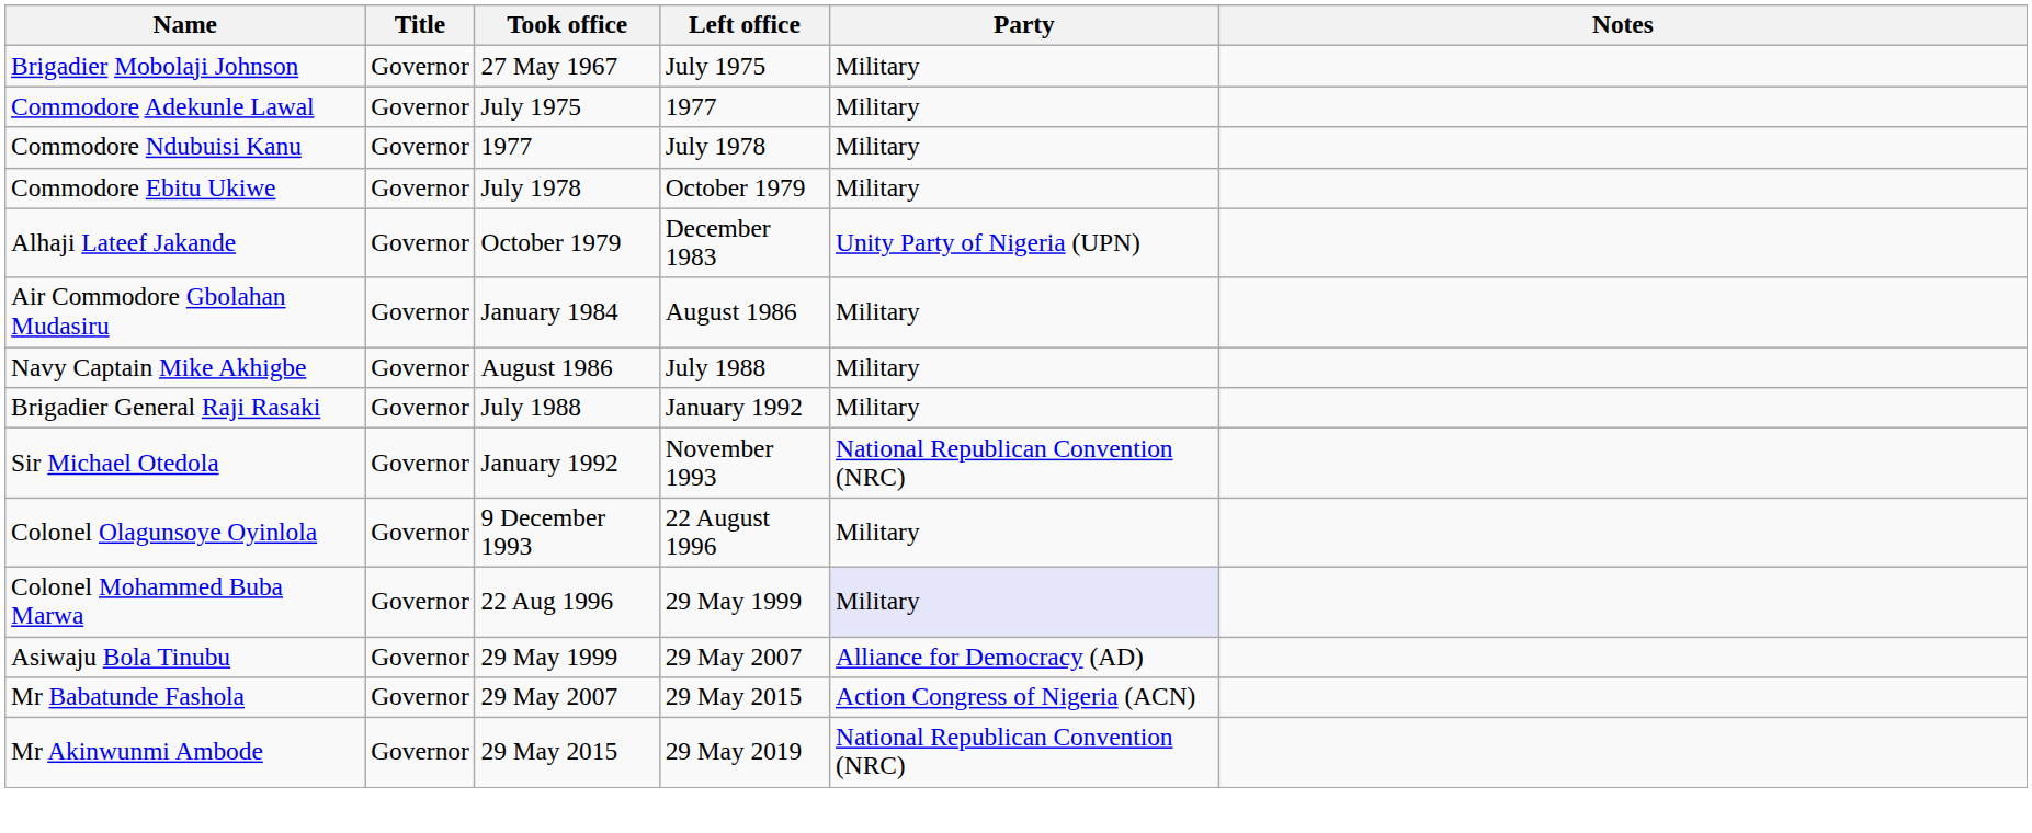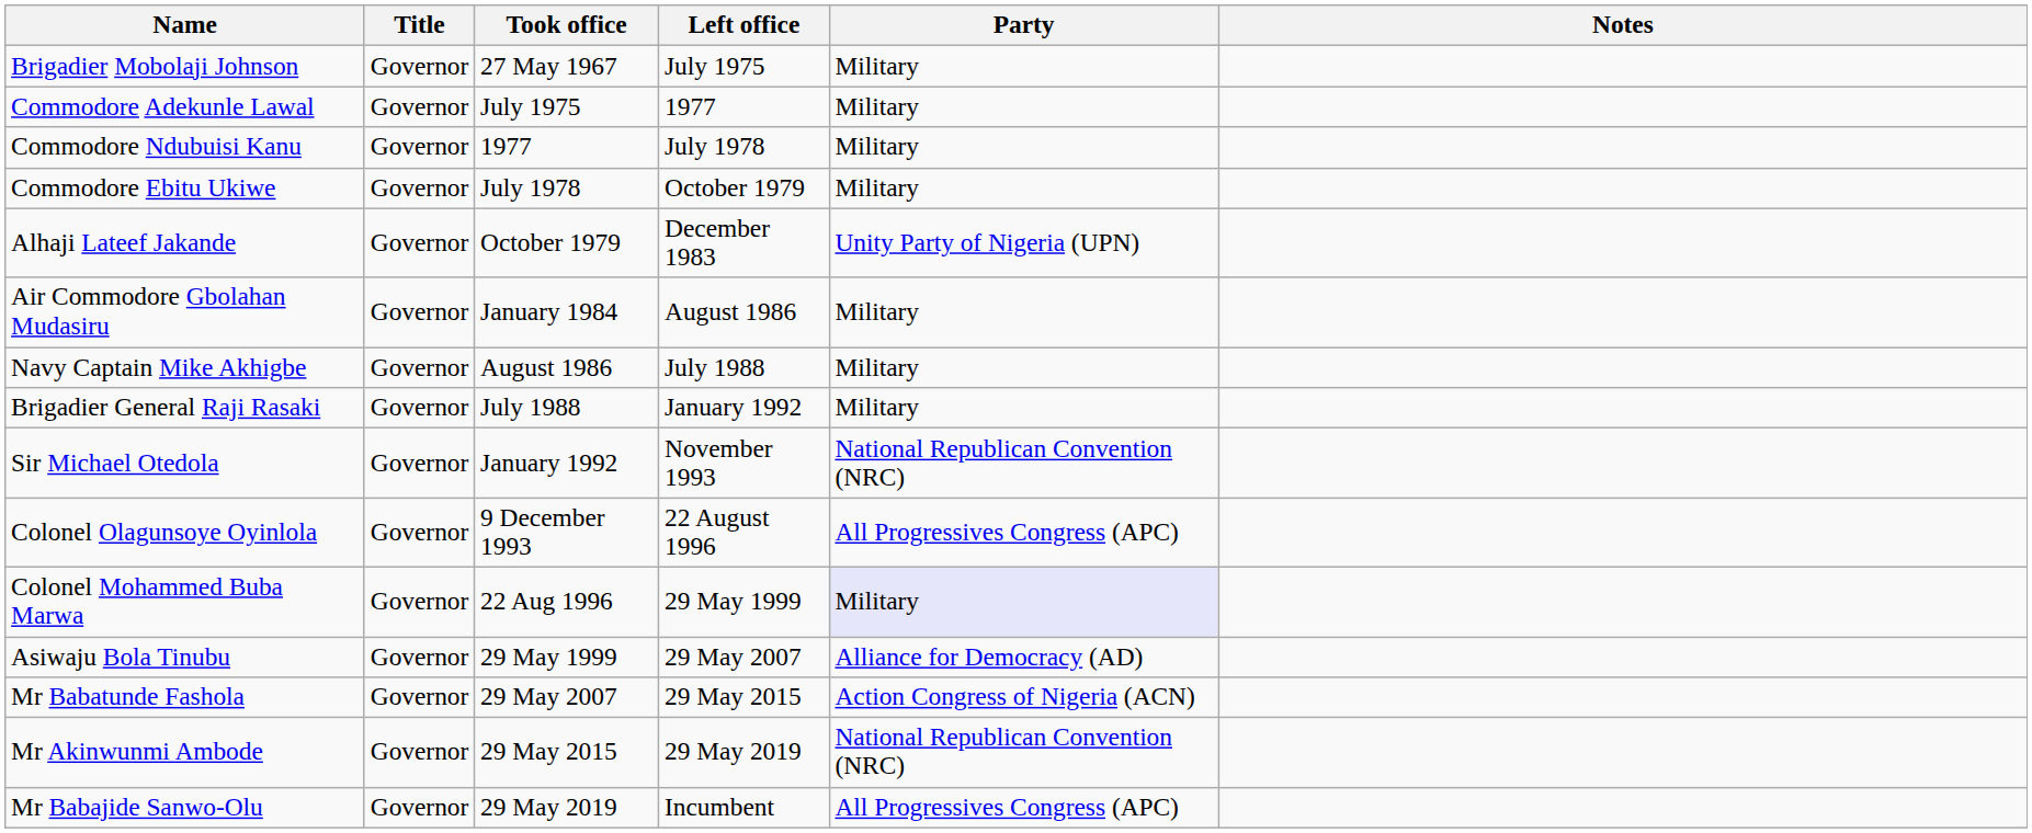Colonel Olagunsoye Oyinlola | Party: Military -> All Progressives Congress (APC)
+ row: Mr Babajide Sanwo-Olu | Governor | 29 May 2019 | Incumbent | All Progressives Congress (APC)
